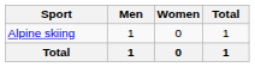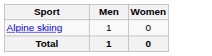- column: Total | 1 | 1
